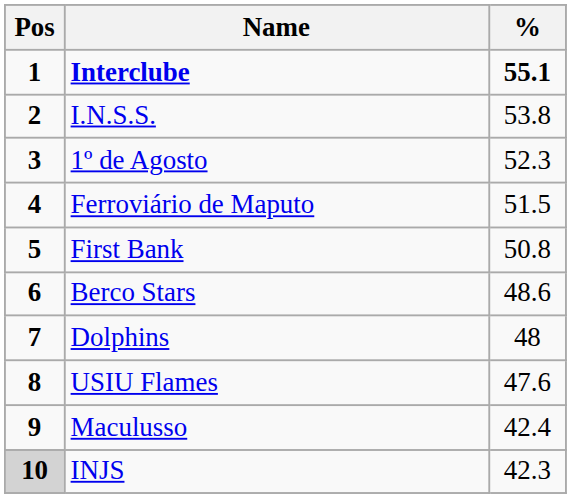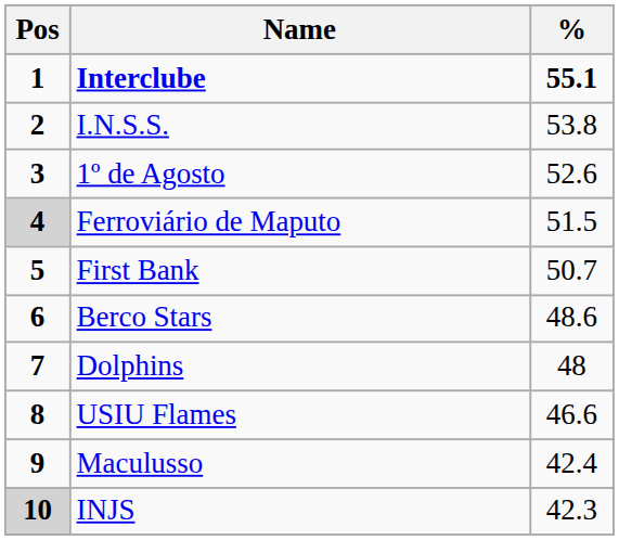1º de Agosto | %: 52.3 -> 52.6
Ferroviário de Maputo | Pos: no background -> lightgrey background
First Bank | %: 50.8 -> 50.7
USIU Flames | %: 47.6 -> 46.6
